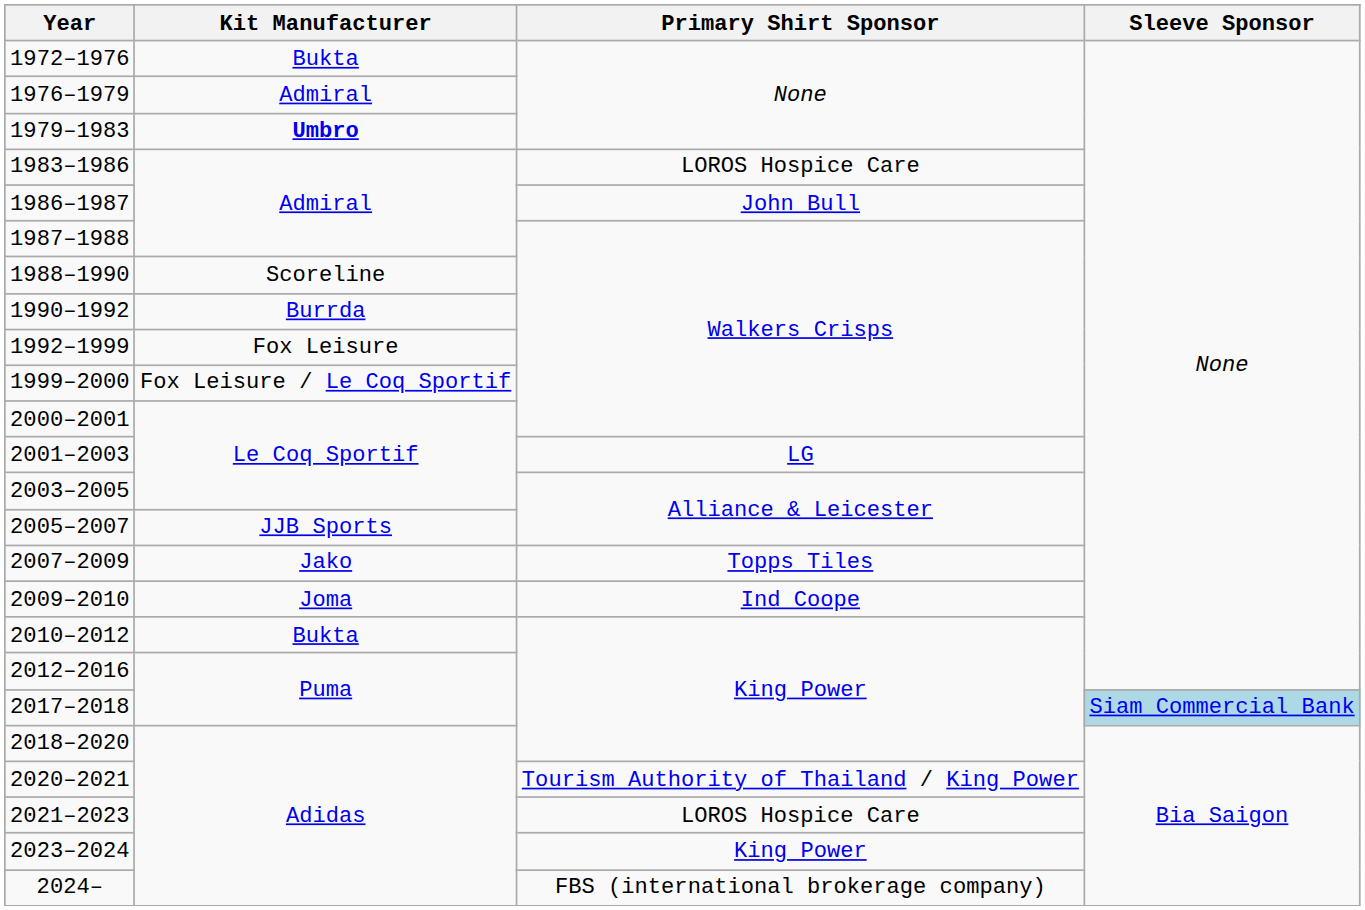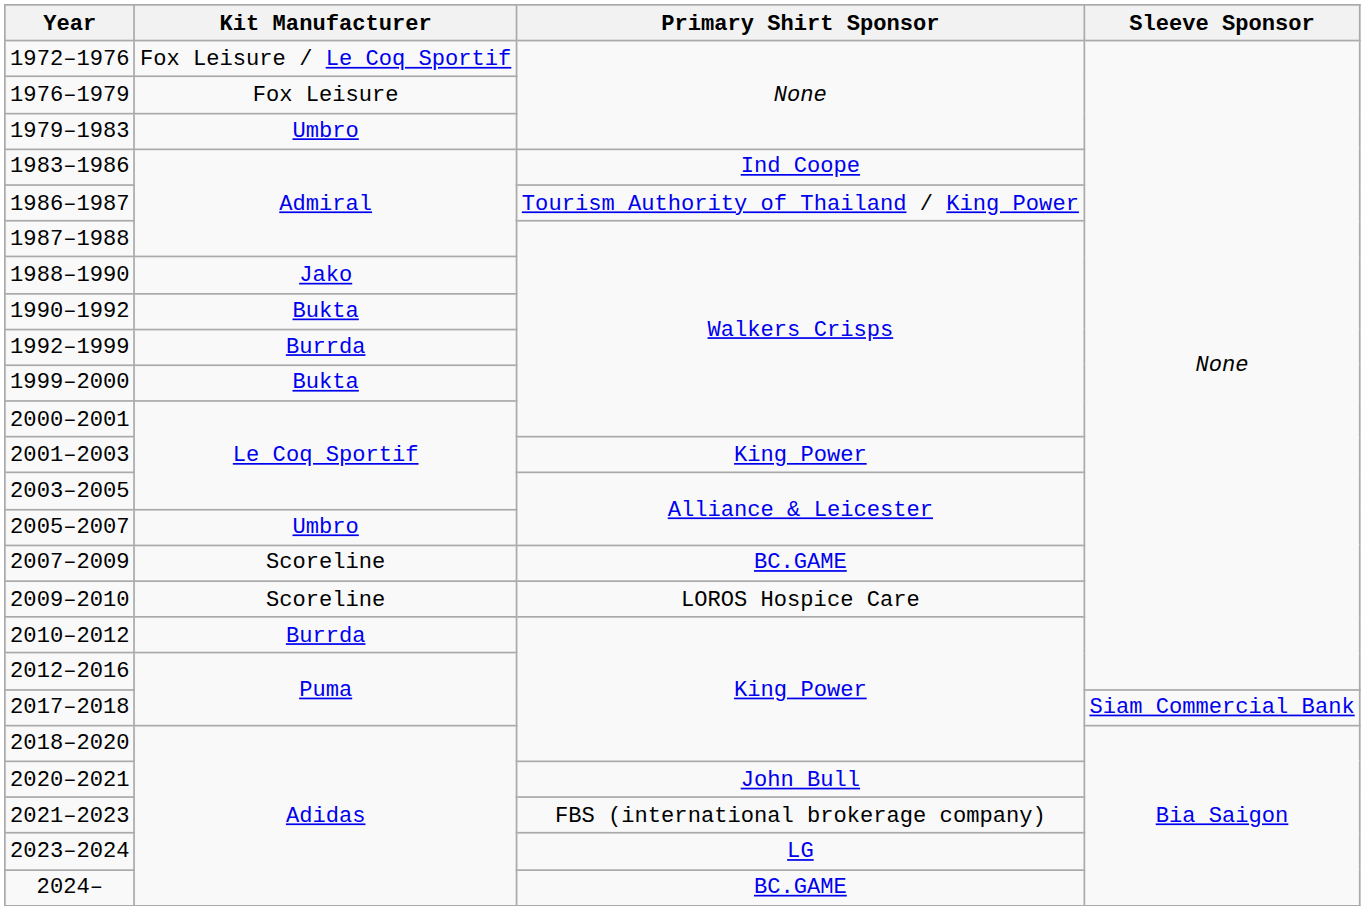1972–1976 | Kit Manufacturer: Bukta -> Fox Leisure / Le Coq Sportif
1976–1979 | Kit Manufacturer: Admiral -> Fox Leisure
1979–1983 | Kit Manufacturer: bold -> normal
1983–1986 | Primary Shirt Sponsor: LOROS Hospice Care -> Ind Coope
1986–1987 | Primary Shirt Sponsor: John Bull -> Tourism Authority of Thailand / King Power
1988–1990 | Kit Manufacturer: Scoreline -> Jako
1990–1992 | Kit Manufacturer: Burrda -> Bukta
1992–1999 | Kit Manufacturer: Fox Leisure -> Burrda
1999–2000 | Kit Manufacturer: Fox Leisure / Le Coq Sportif -> Bukta
2001–2003 | Primary Shirt Sponsor: LG -> King Power
2005–2007 | Kit Manufacturer: JJB Sports -> Umbro
2007–2009 | Kit Manufacturer: Jako -> Scoreline
2007–2009 | Primary Shirt Sponsor: Topps Tiles -> BC.GAME
2009–2010 | Kit Manufacturer: Joma -> Scoreline
2009–2010 | Primary Shirt Sponsor: Ind Coope -> LOROS Hospice Care
2010–2012 | Kit Manufacturer: Bukta -> Burrda
2017–2018 | Sleeve Sponsor: lightblue background -> no background
2020–2021 | Primary Shirt Sponsor: Tourism Authority of Thailand / King Power -> John Bull
2021–2023 | Primary Shirt Sponsor: LOROS Hospice Care -> FBS (international brokerage company)
2023–2024 | Primary Shirt Sponsor: King Power -> LG
2024– | Primary Shirt Sponsor: FBS (international brokerage company) -> BC.GAME
